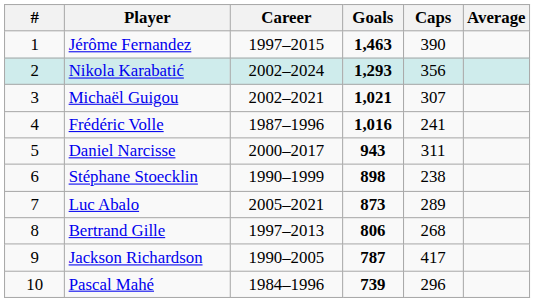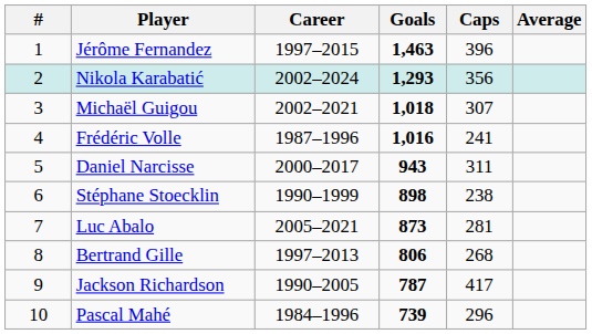Jérôme Fernandez | Caps: 390 -> 396
Michaël Guigou | Goals: 1,021 -> 1,018
Luc Abalo | Caps: 289 -> 281
